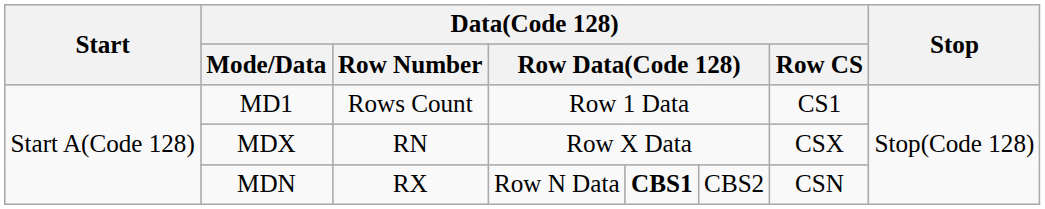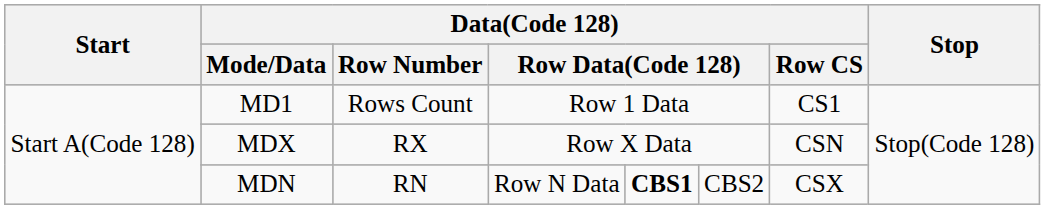MDX | Data(Code 128) / Row Number: RN -> RX
MDX | Data(Code 128) / Row CS: CSX -> CSN
MDN | Data(Code 128) / Row Number: RX -> RN
MDN | Data(Code 128) / Row CS: CSN -> CSX
